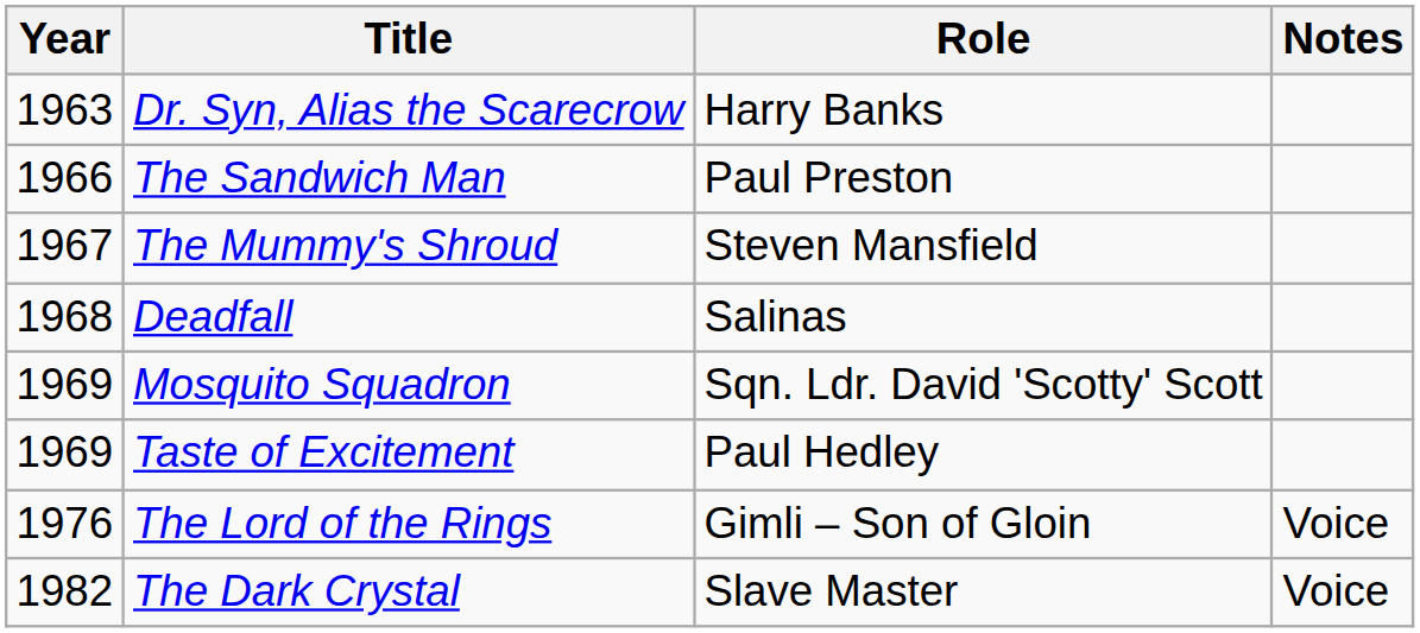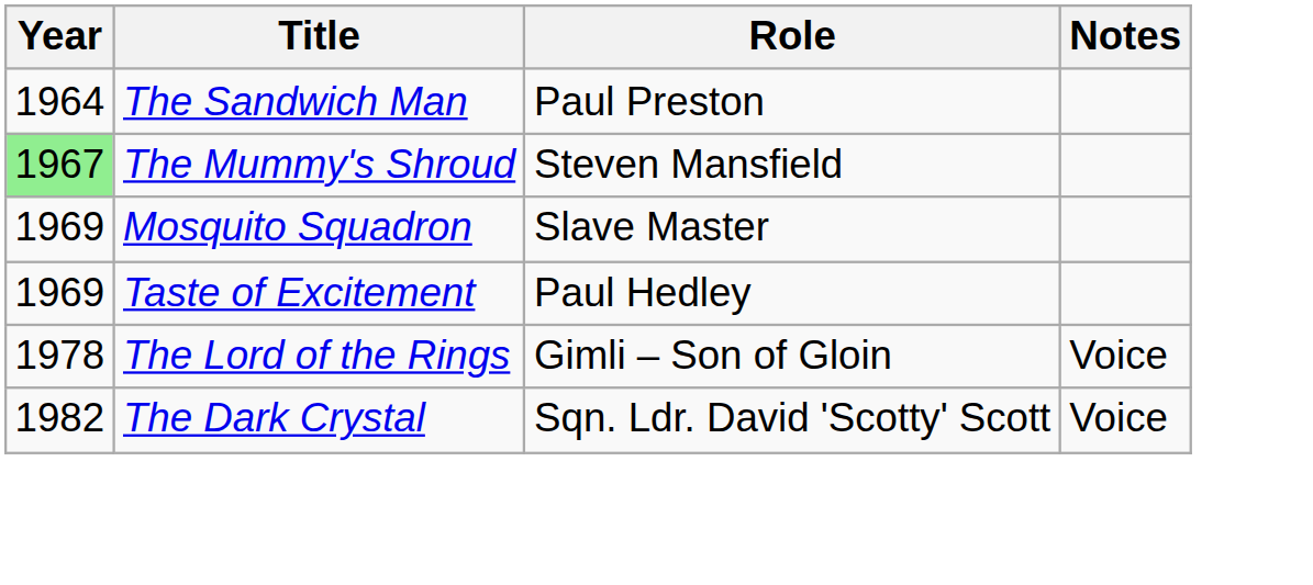- row: 1963 | Dr. Syn, Alias the Scarecrow | Harry Banks
The Sandwich Man | Year: 1966 -> 1964
The Mummy's Shroud | Year: no background -> lightgreen background
- row: 1968 | Deadfall | Salinas
Mosquito Squadron | Role: Sqn. Ldr. David 'Scotty' Scott -> Slave Master
The Lord of the Rings | Year: 1976 -> 1978
The Dark Crystal | Role: Slave Master -> Sqn. Ldr. David 'Scotty' Scott
